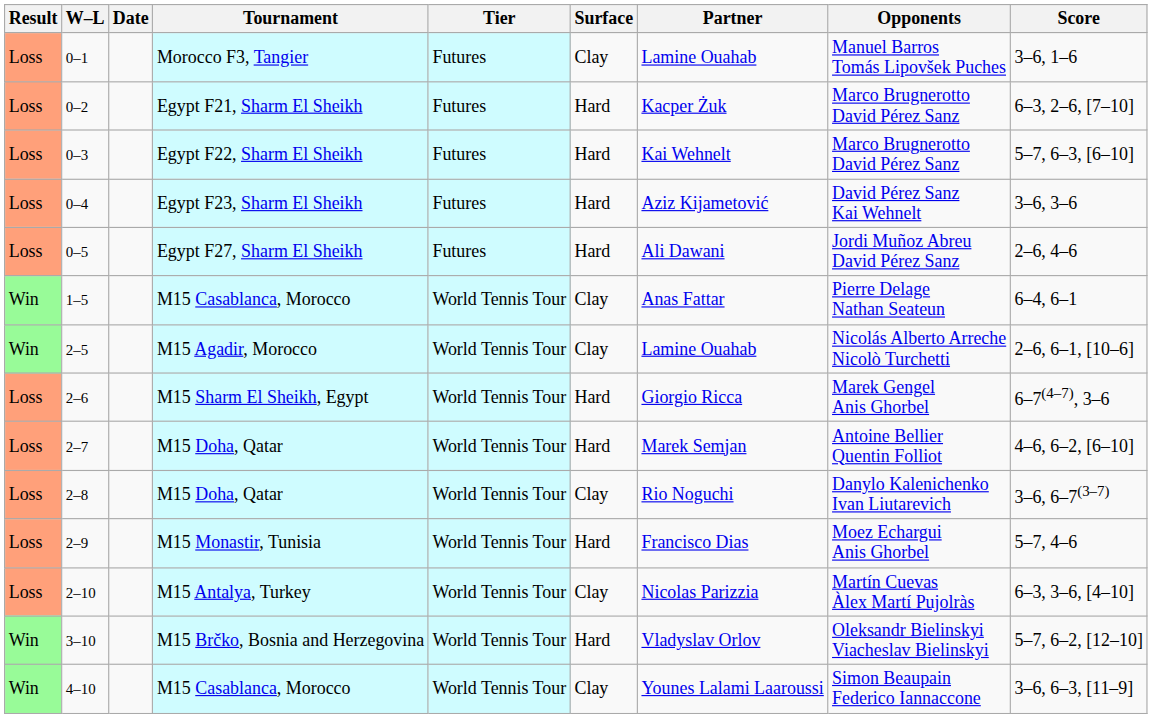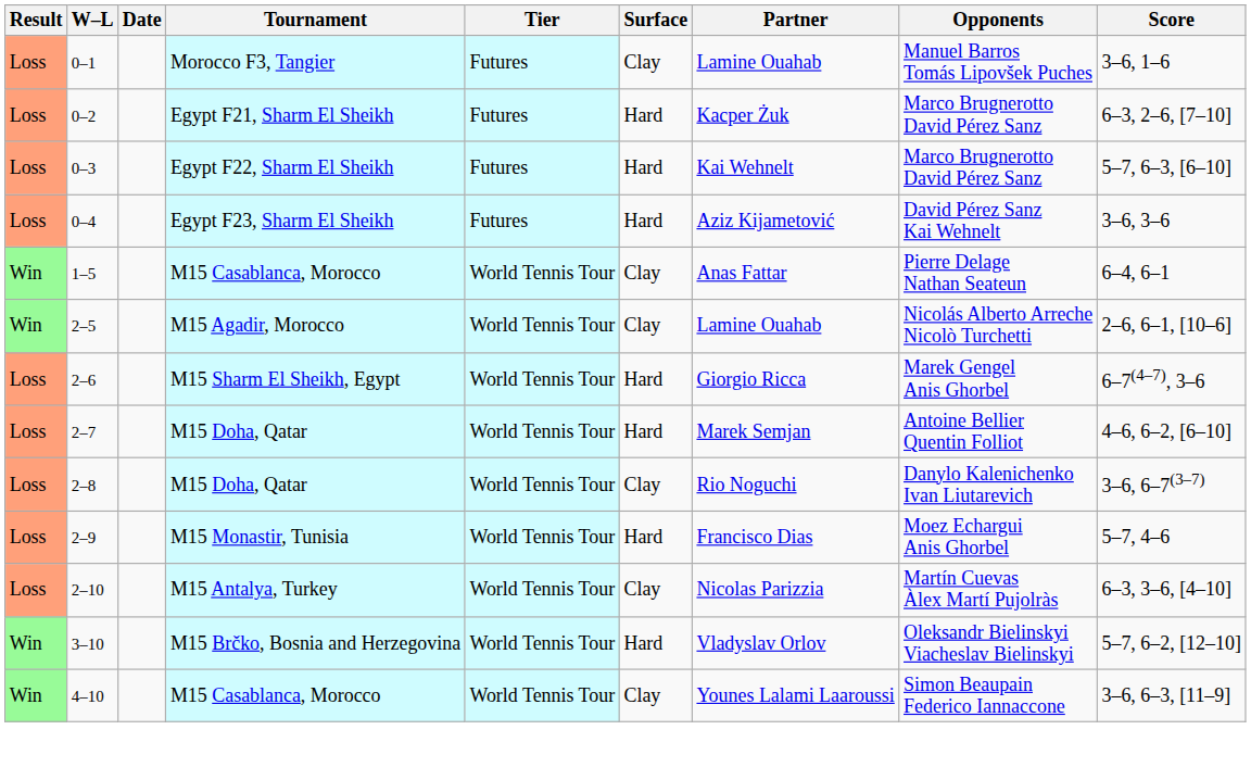- row: Loss | 0–5 | Egypt F27, Sharm El Sheikh | Futures | Hard | Ali Dawani | Jordi Muñoz Abreu David Pérez Sanz | 2–6, 4–6
